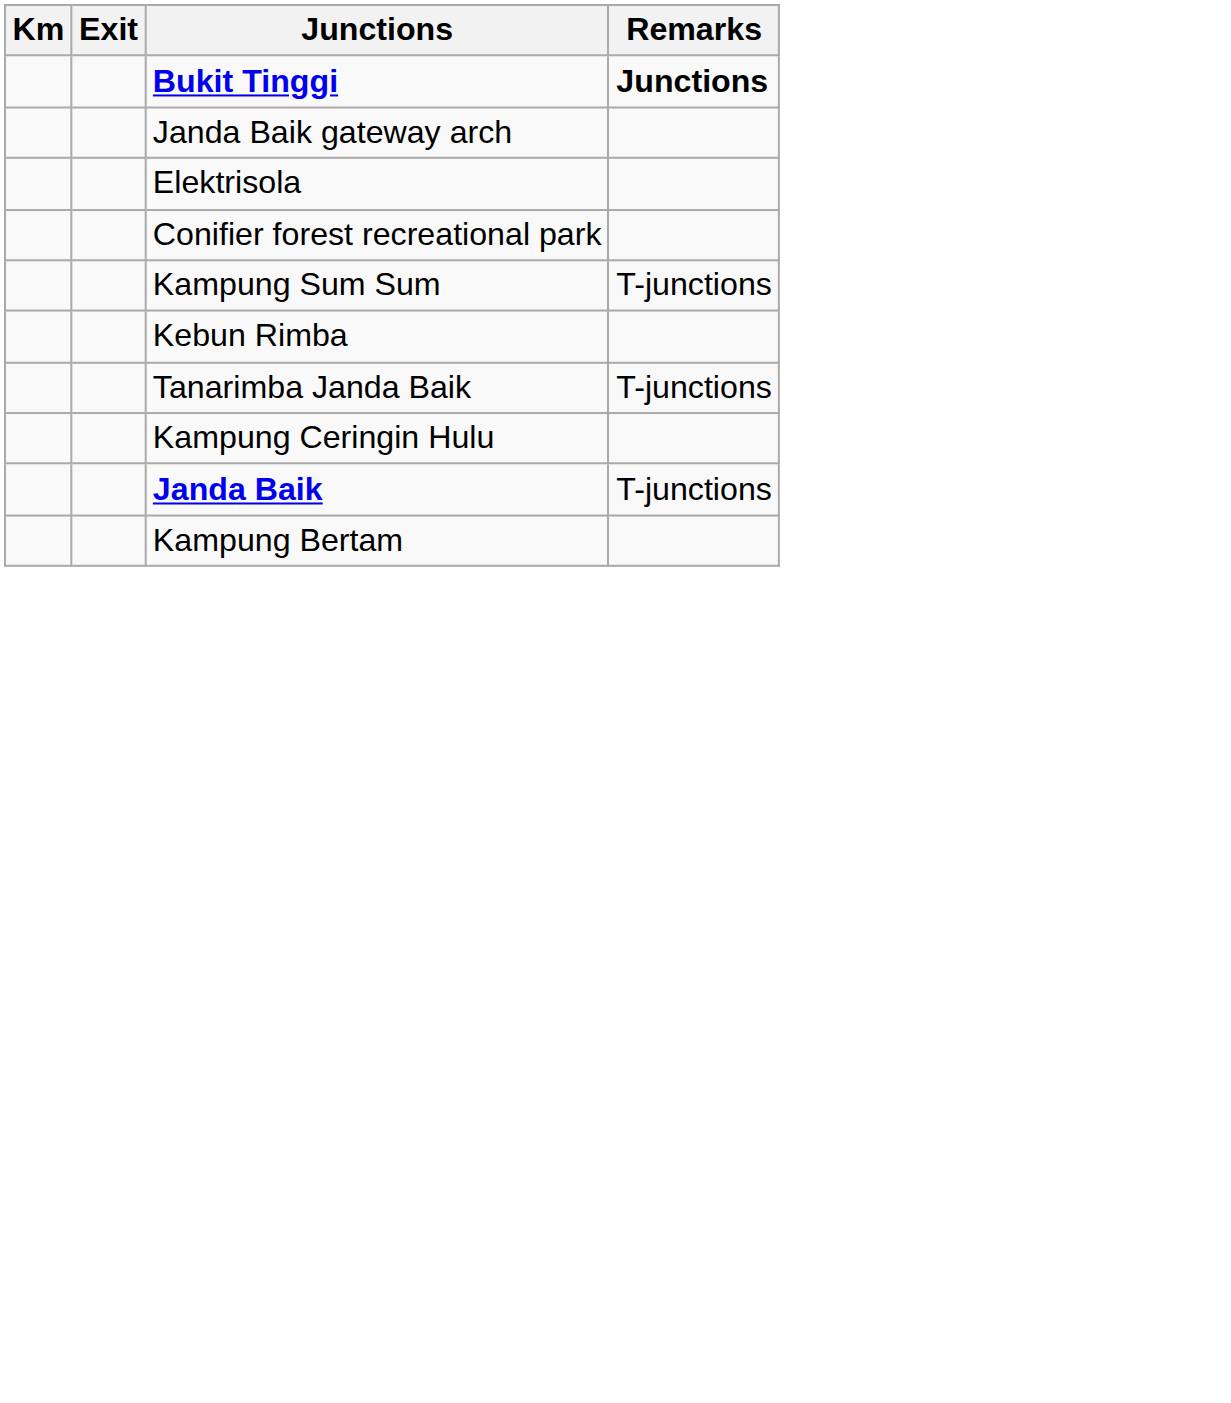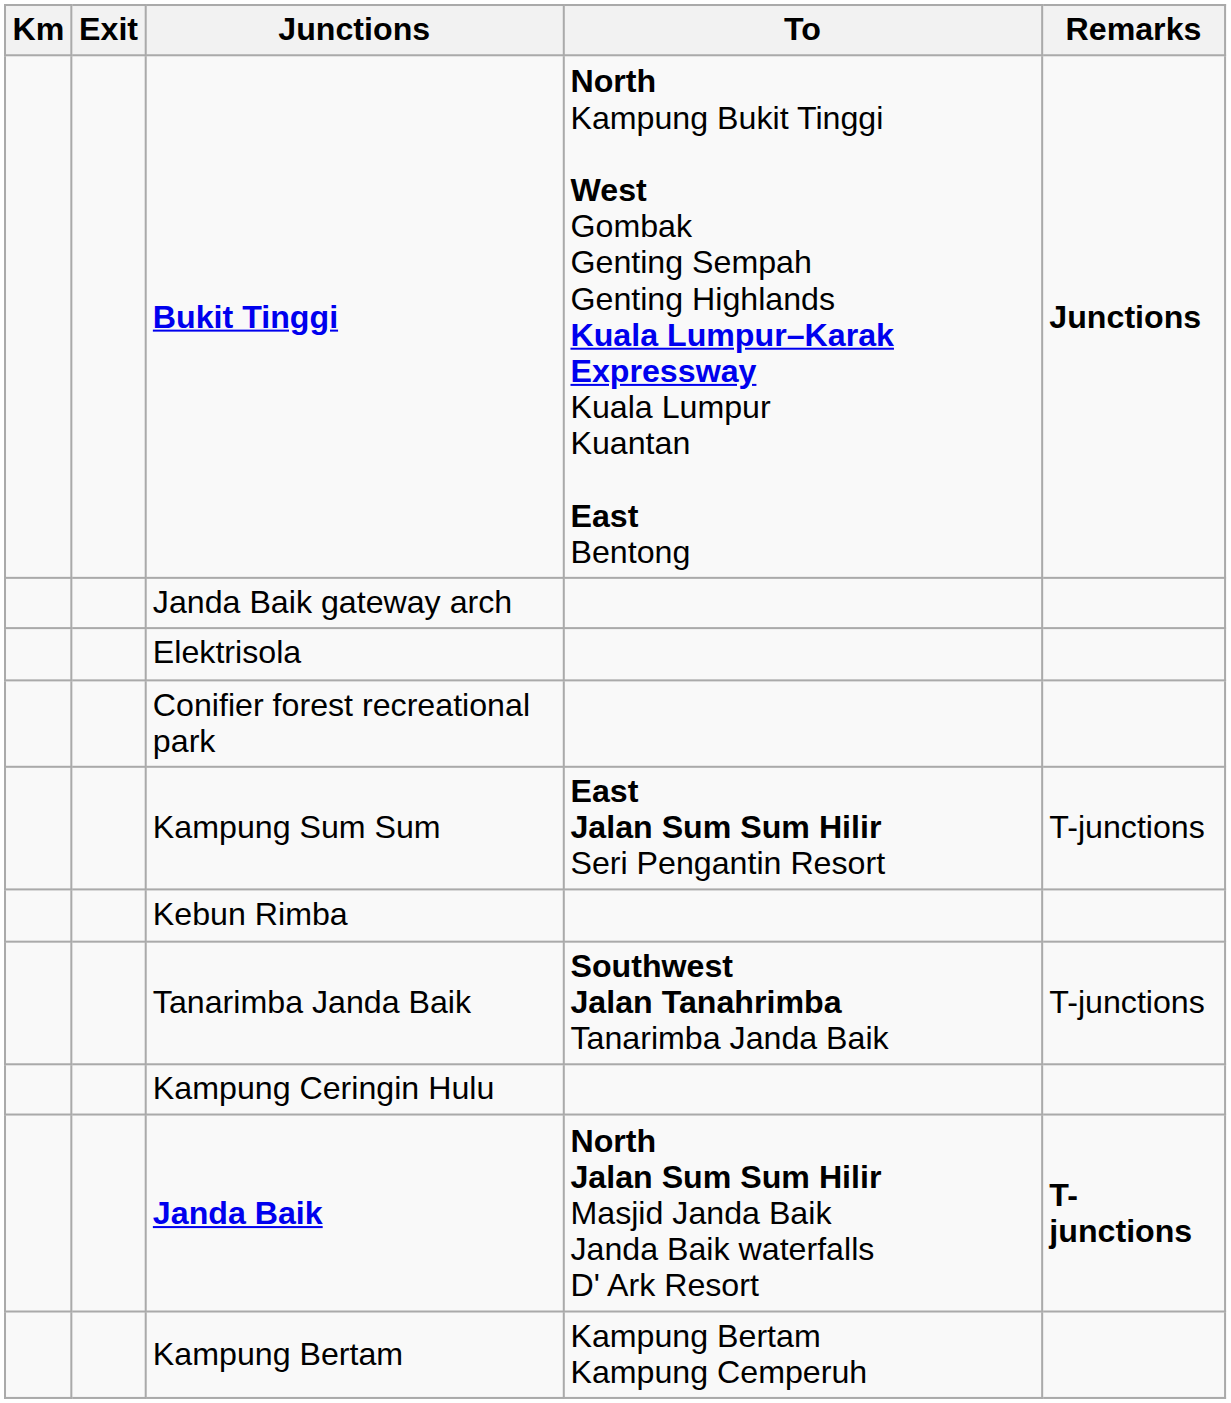+ column: To | North Kampung Bukit Tinggi West Gombak Genting Sempah Genting Highlands Kuala Lumpur–Karak Expressway Kuala Lumpur Kuantan East Bentong | East Jalan Sum Sum Hilir Seri Pengantin Resort | Southwest Jalan Tanahrimba Tanarimba Janda Baik | North Jalan Sum Sum Hilir Masjid Janda Baik Janda Baik waterfalls D' Ark Resort | Kampung Bertam Kampung Cemperuh
Janda Baik | Remarks: normal -> bold
